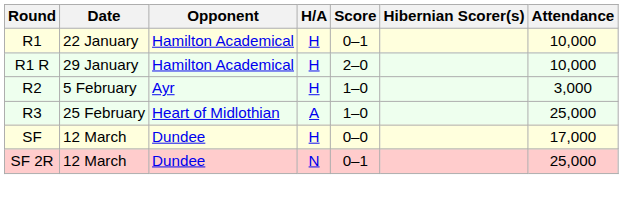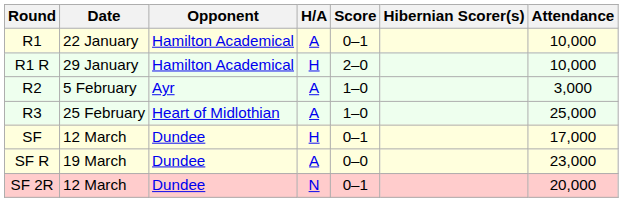R1 | H/A: H -> A
R2 | H/A: H -> A
SF | Score: 0–0 -> 0–1
+ row: SF R | 19 March | Dundee | A | 0–0 | 23,000
SF 2R | Attendance: 25,000 -> 20,000
